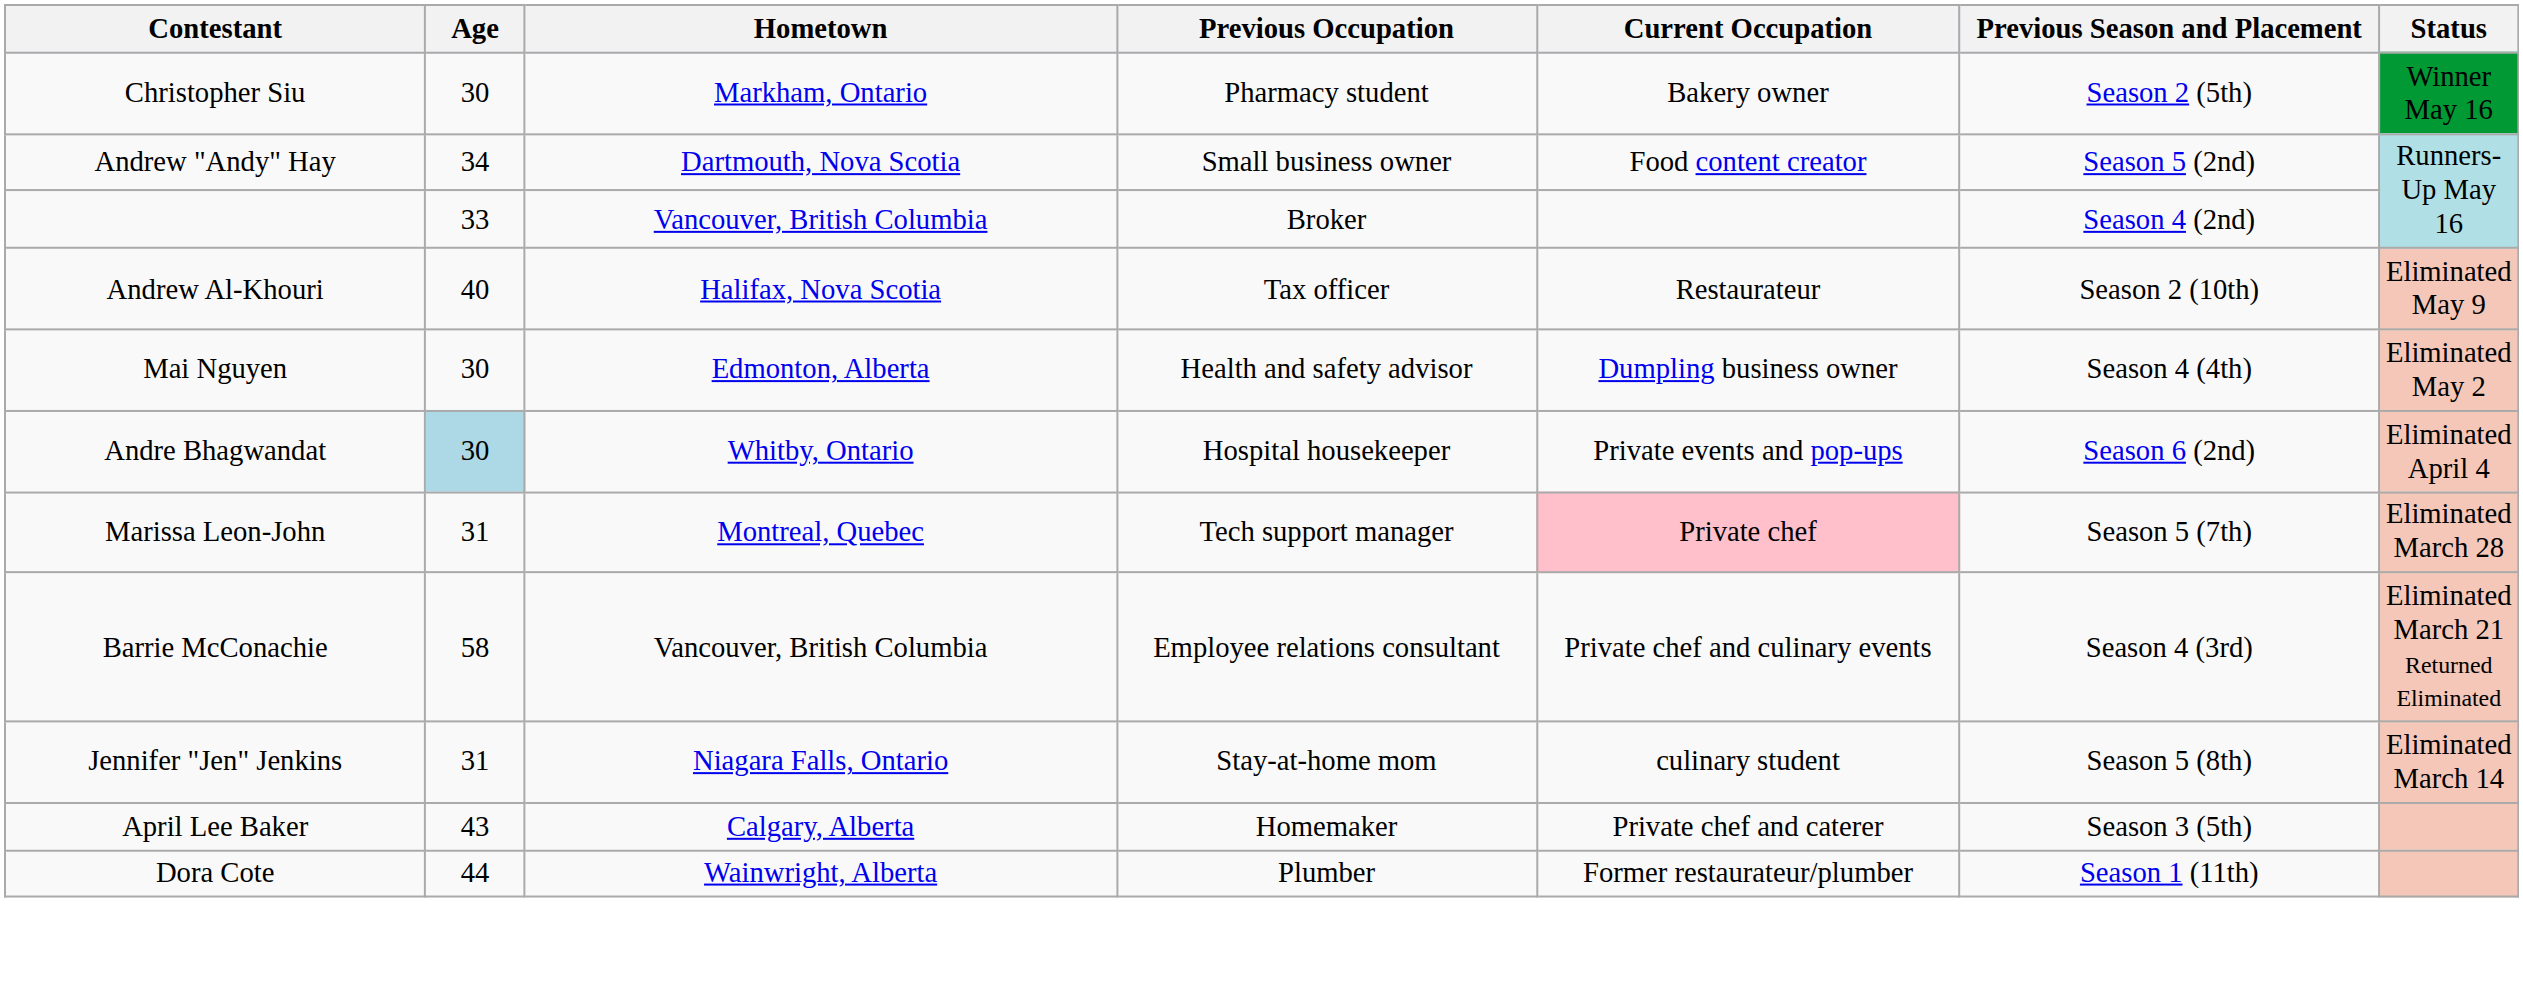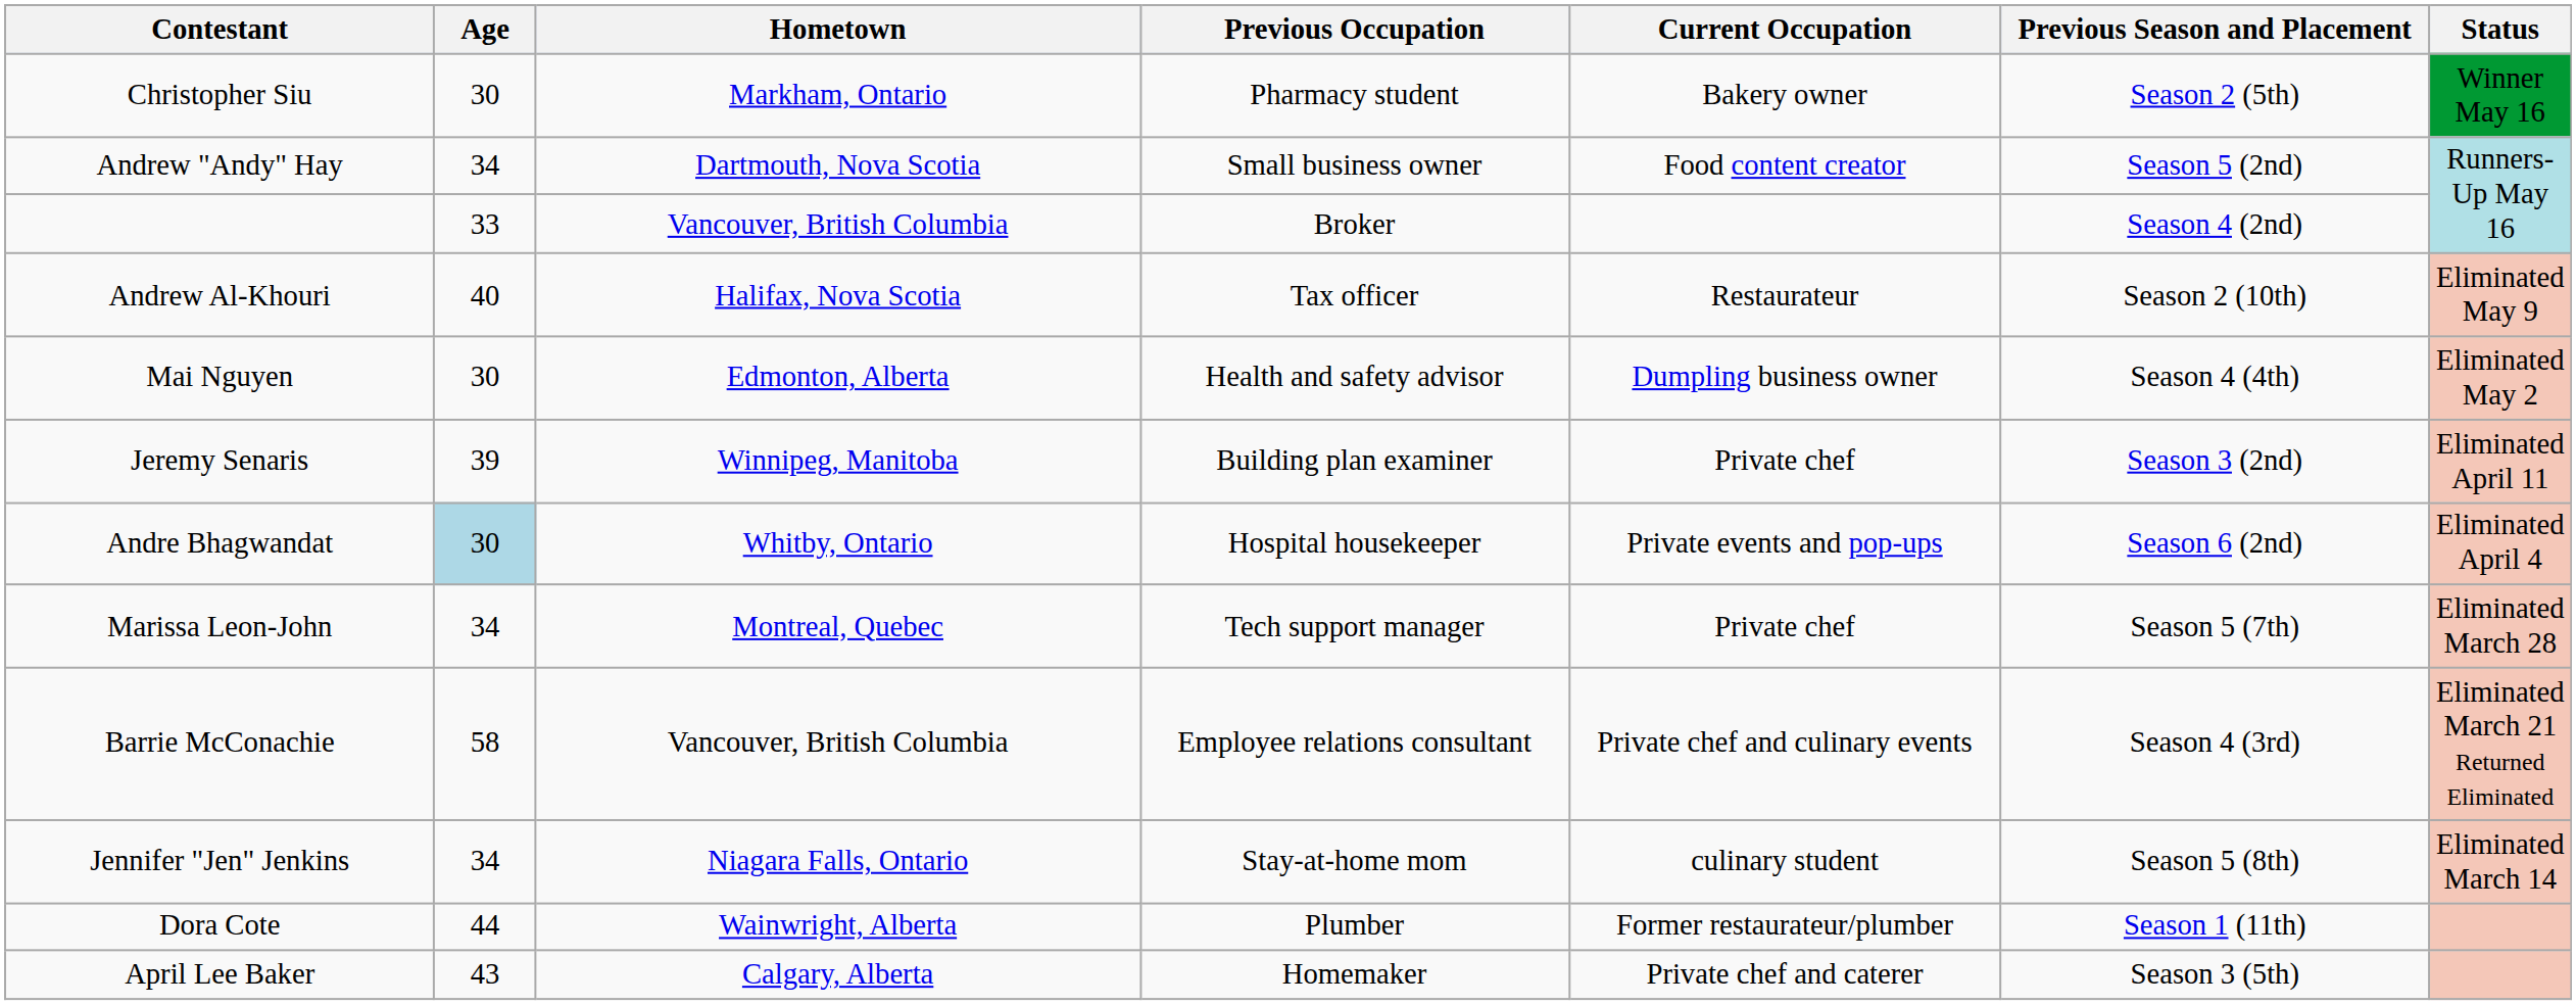+ row: Jeremy Senaris | 39 | Winnipeg, Manitoba | Building plan examiner | Private chef | Season 3 (2nd) | Eliminated April 11
Marissa Leon-John | Age: 31 -> 34
Marissa Leon-John | Current Occupation: pink background -> no background
Jennifer "Jen" Jenkins | Age: 31 -> 34
rows swapped: April Lee Baker <-> Dora Cote
